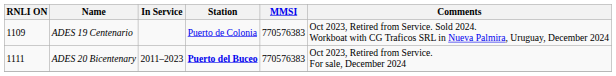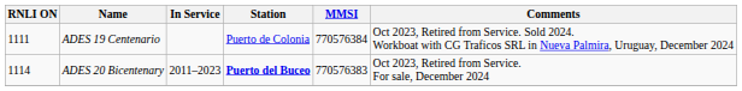ADES 19 Centenario | RNLI ON: 1109 -> 1111
ADES 19 Centenario | MMSI: 770576383 -> 770576384
ADES 20 Bicentenary | RNLI ON: 1111 -> 1114
